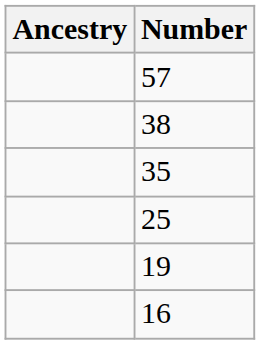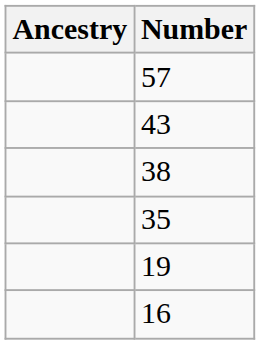+ row: 43
- row: 25
